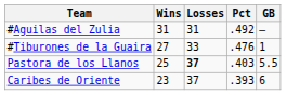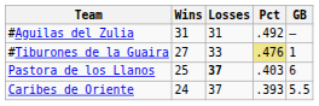#Tiburones de la Guaira | Pct: no background -> khaki background
Pastora de los Llanos | GB: 5.5 -> 6
Caribes de Oriente | Wins: 23 -> 24
Caribes de Oriente | GB: 6 -> 5.5
